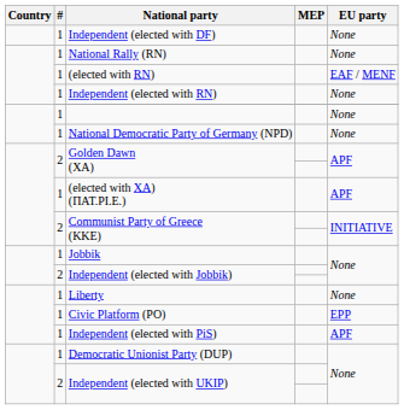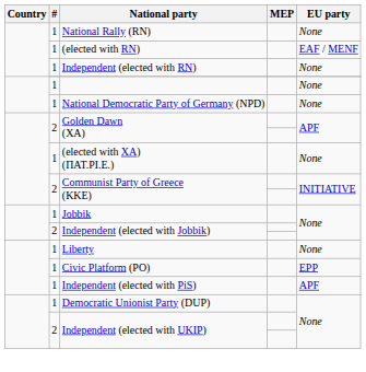- row: 1 | Independent (elected with DF) | None
(elected with ΧΑ) (ΠΑΤ.ΡΙ.Ε.) | EU party: APF -> None
